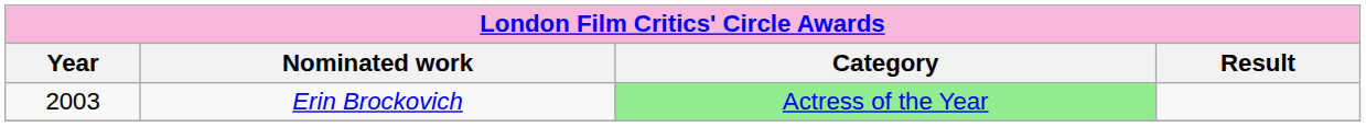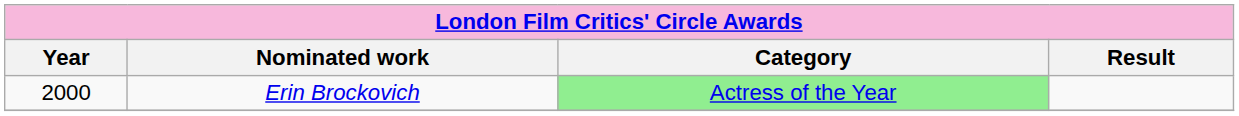Erin Brockovich | Year: 2003 -> 2000
